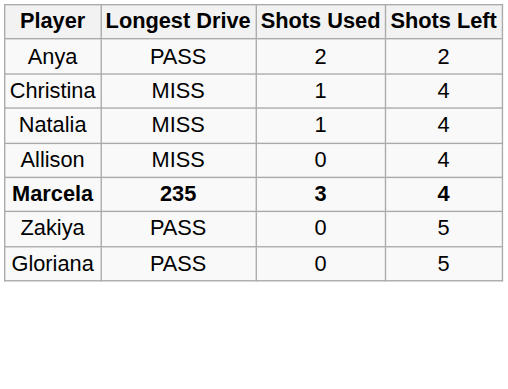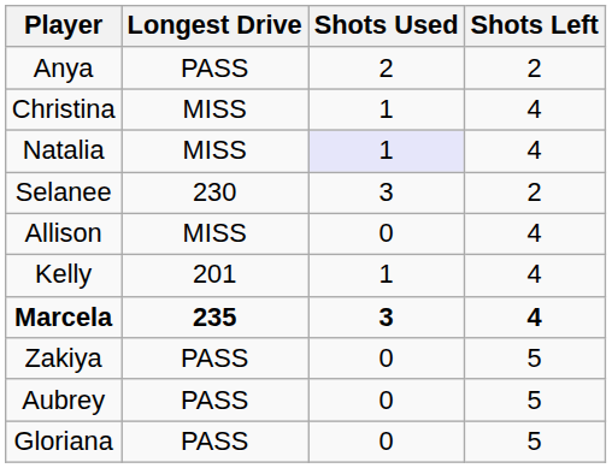Natalia | Shots Used: no background -> lavender background
+ row: Selanee | 230 | 3 | 2
+ row: Kelly | 201 | 1 | 4
+ row: Aubrey | PASS | 0 | 5
